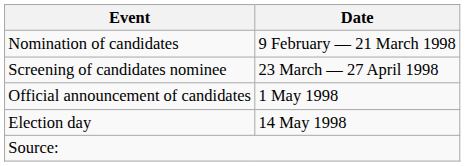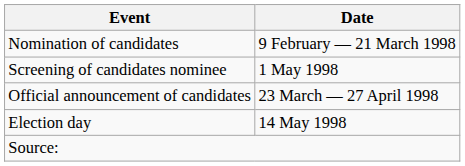Screening of candidates nominee | Date: 23 March — 27 April 1998 -> 1 May 1998
Official announcement of candidates | Date: 1 May 1998 -> 23 March — 27 April 1998
